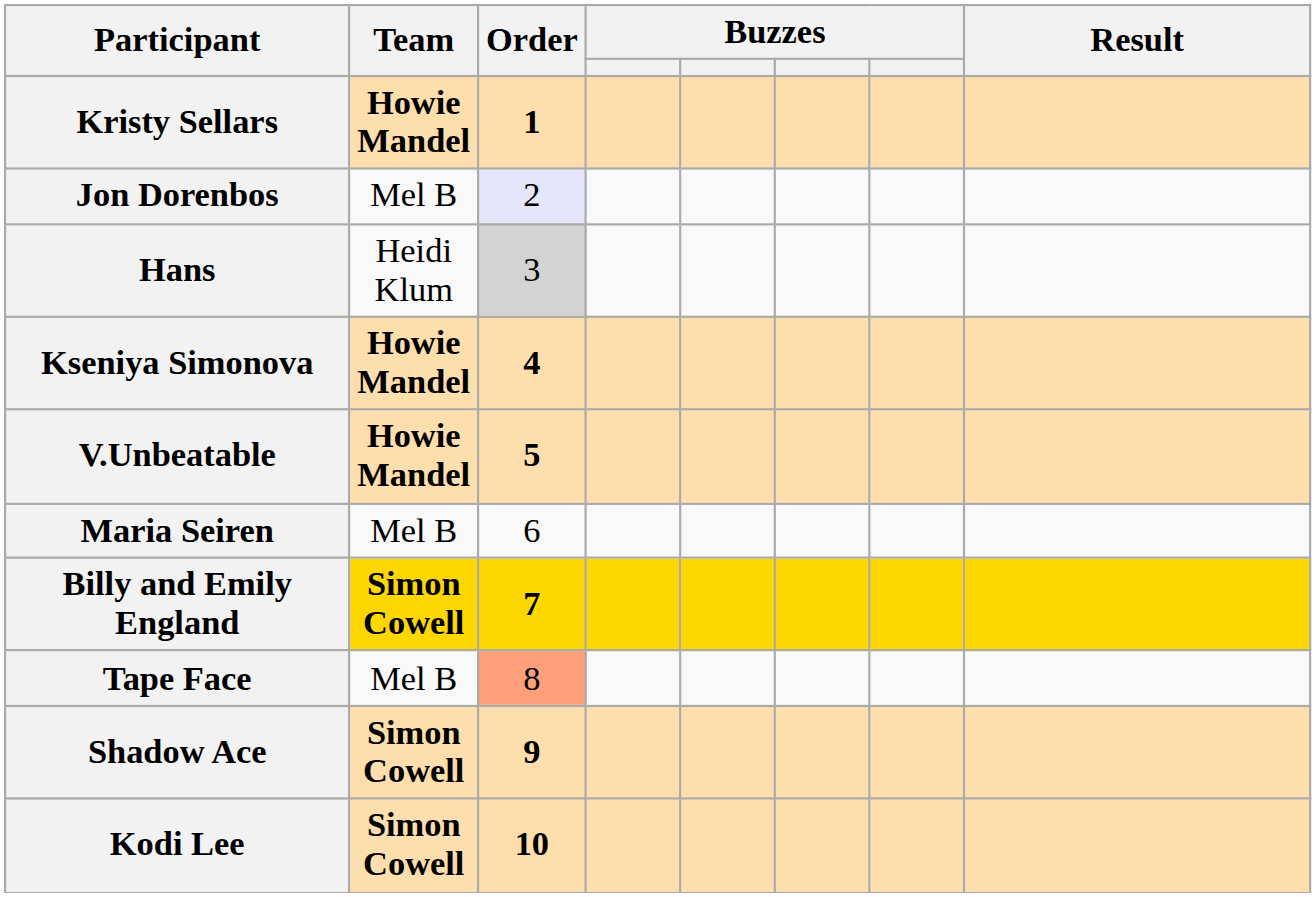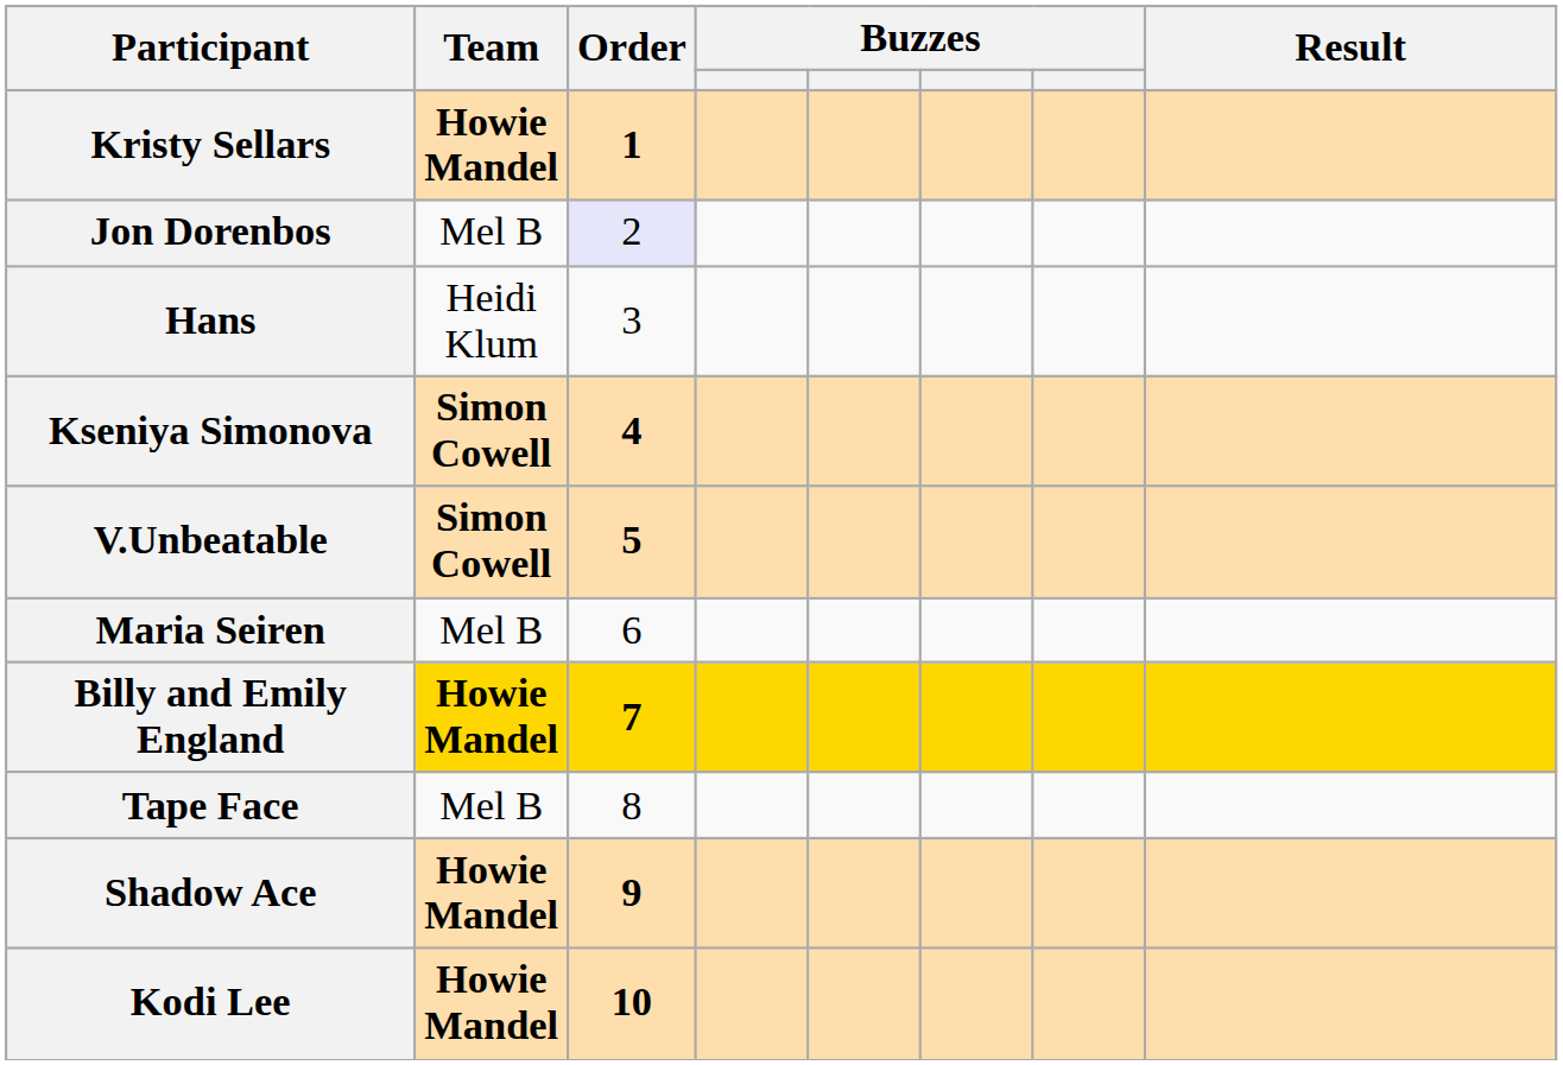Hans | Order: lightgrey background -> no background
Kseniya Simonova | Team: Howie Mandel -> Simon Cowell
V.Unbeatable | Team: Howie Mandel -> Simon Cowell
Billy and Emily England | Team: Simon Cowell -> Howie Mandel
Tape Face | Order: lightsalmon background -> no background
Shadow Ace | Team: Simon Cowell -> Howie Mandel
Kodi Lee | Team: Simon Cowell -> Howie Mandel
